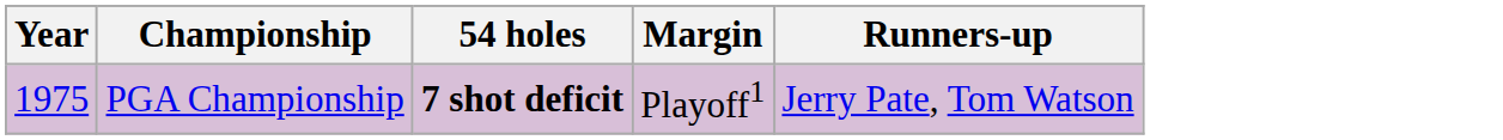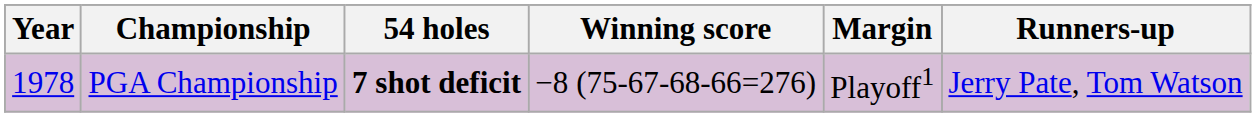+ column: Winning score | −8 (75-67-68-66=276)
PGA Championship | Year: 1975 -> 1978
